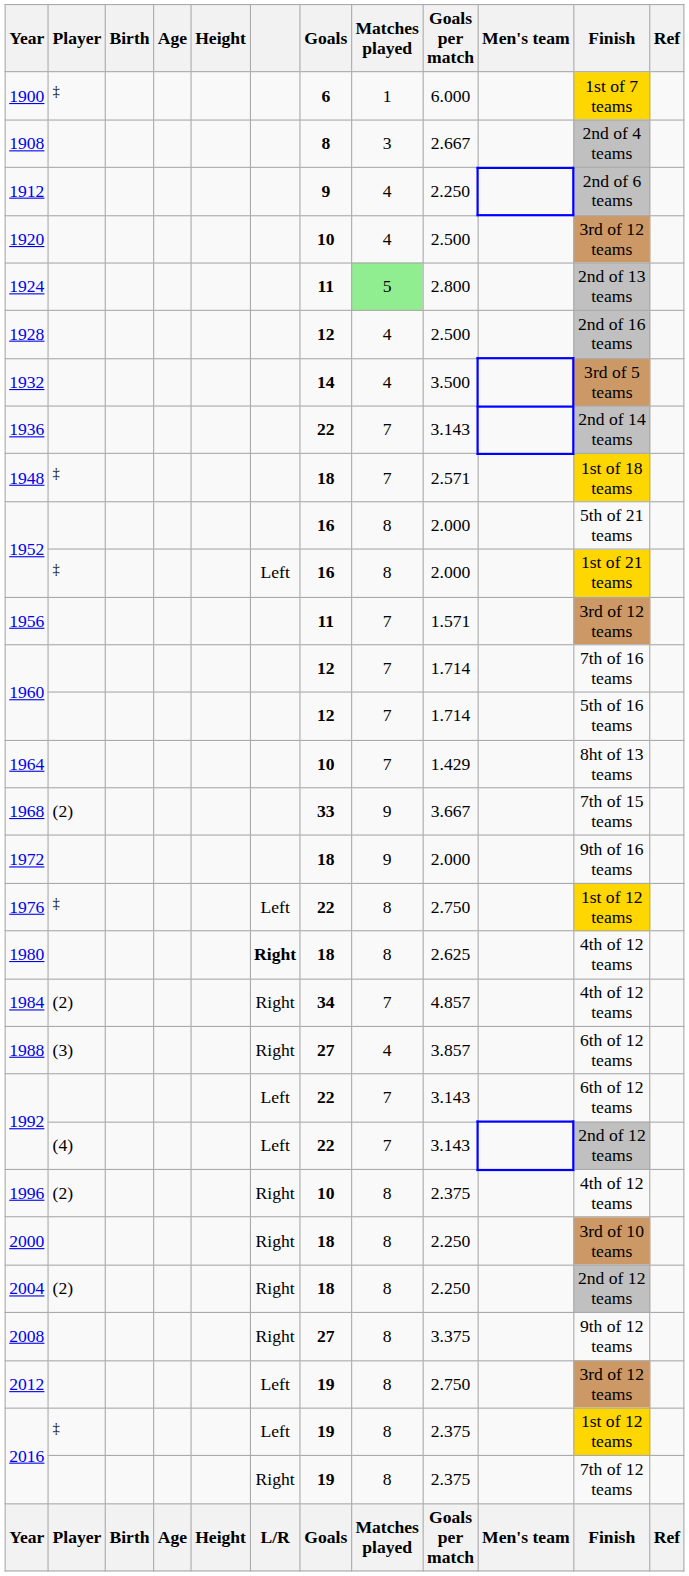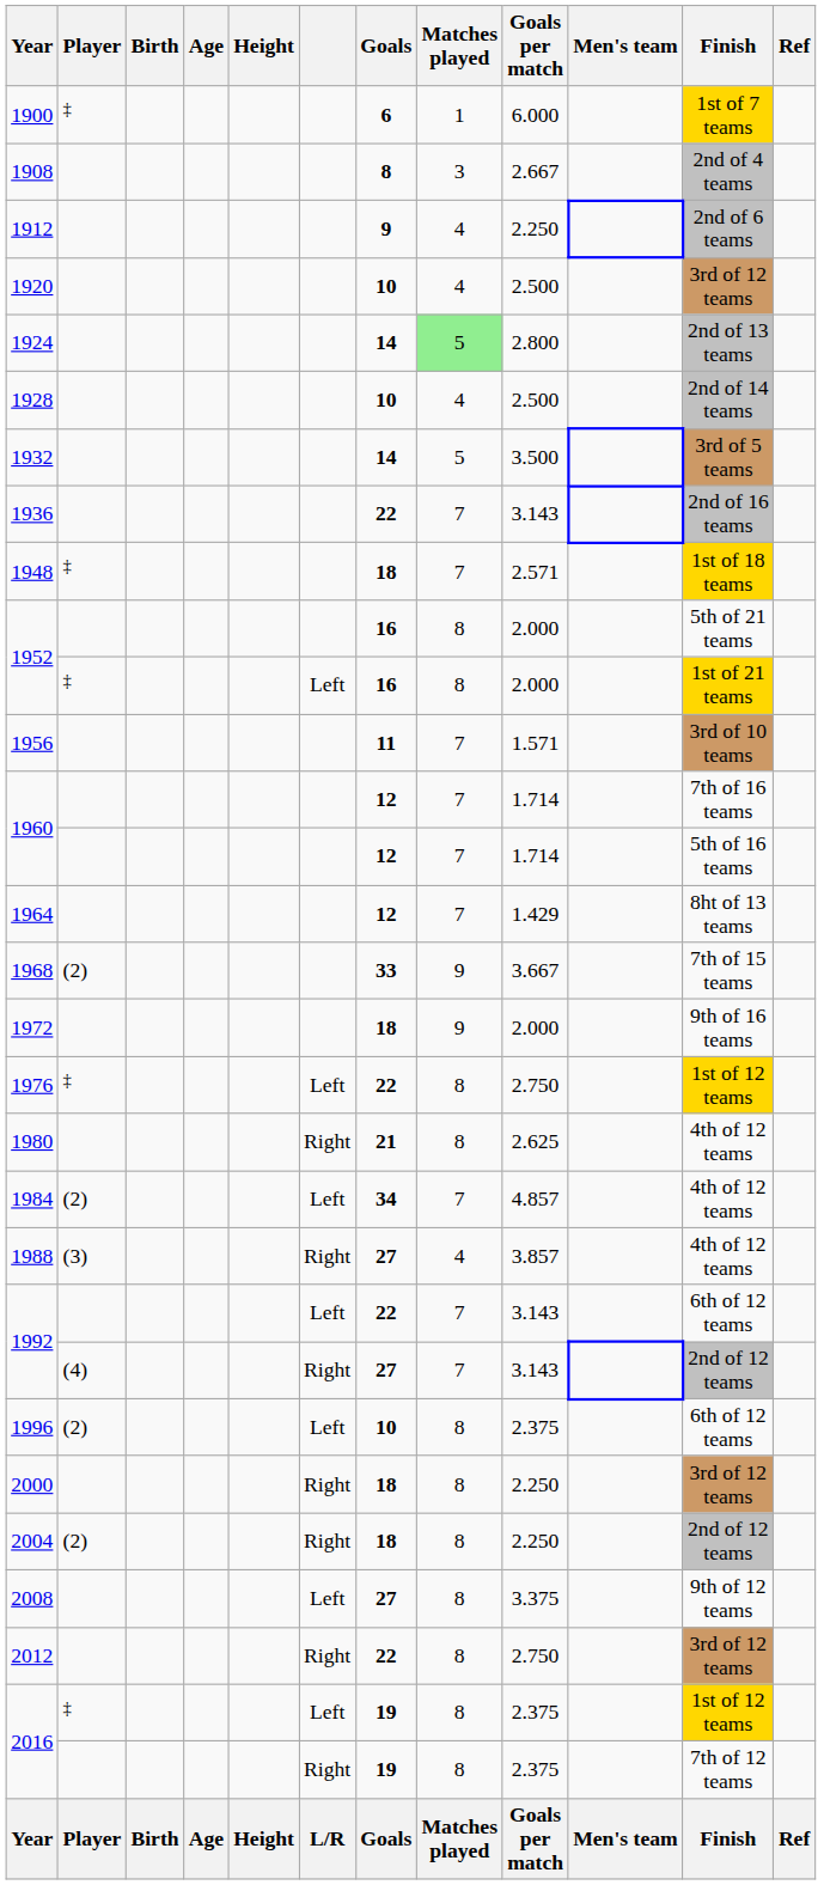1924 | Goals: 11 -> 14
1928 | Goals: 12 -> 10
1928 | Finish: 2nd of 16 teams -> 2nd of 14 teams
1932 | Matches played: 4 -> 5
1936 | Finish: 2nd of 14 teams -> 2nd of 16 teams
1956 | Finish: 3rd of 12 teams -> 3rd of 10 teams
1964 | Goals: 10 -> 12
1980 | column 6: bold -> normal
1980 | Goals: 18 -> 21
1984 | column 6: Right -> Left
1988 | Finish: 6th of 12 teams -> 4th of 12 teams
1992 / (4) | column 6: Left -> Right
1992 / (4) | Goals: 22 -> 27
1996 | column 6: Right -> Left
1996 | Finish: 4th of 12 teams -> 6th of 12 teams
2000 | Finish: 3rd of 10 teams -> 3rd of 12 teams
2008 | column 6: Right -> Left
2012 | column 6: Left -> Right
2012 | Goals: 19 -> 22
